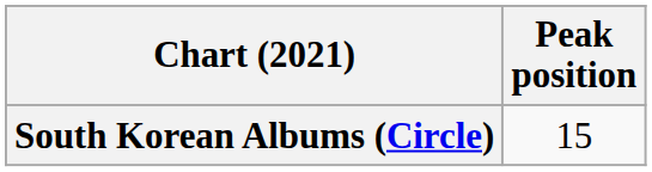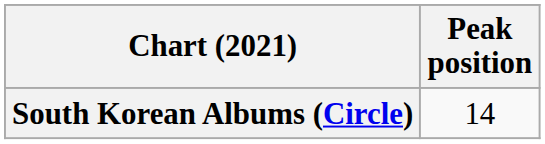South Korean Albums (Circle) | Peak position: 15 -> 14
